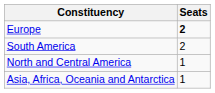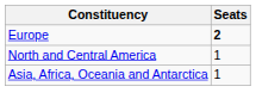- row: South America | 2
